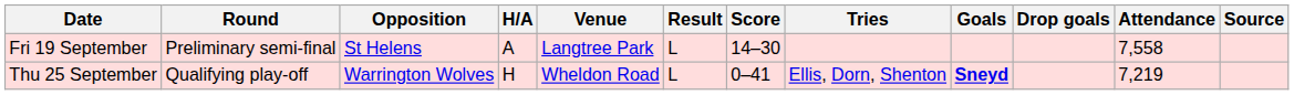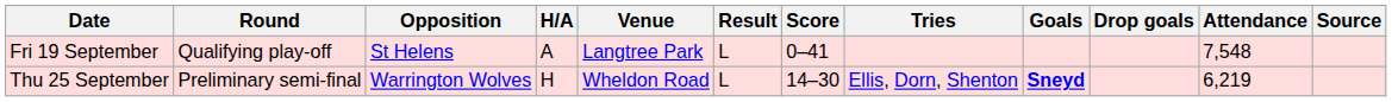Fri 19 September | Round: Preliminary semi-final -> Qualifying play-off
Fri 19 September | Score: 14–30 -> 0–41
Fri 19 September | Attendance: 7,558 -> 7,548
Thu 25 September | Round: Qualifying play-off -> Preliminary semi-final
Thu 25 September | Score: 0–41 -> 14–30
Thu 25 September | Attendance: 7,219 -> 6,219
